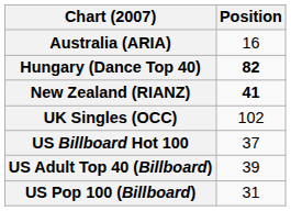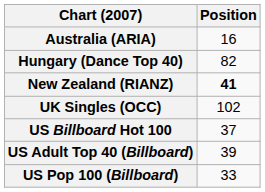Hungary (Dance Top 40) | Position: bold -> normal
US Pop 100 (Billboard) | Position: 31 -> 33
